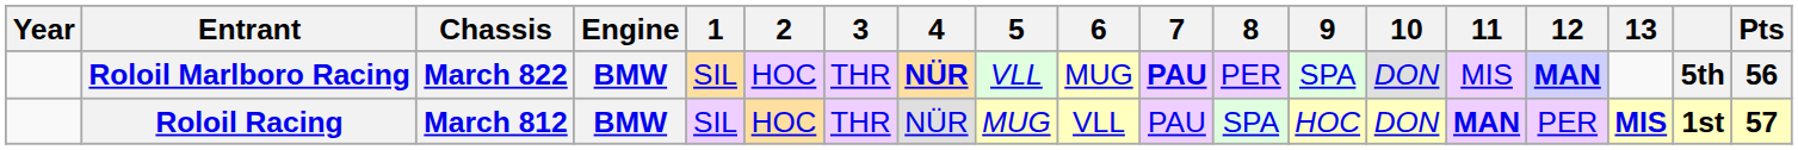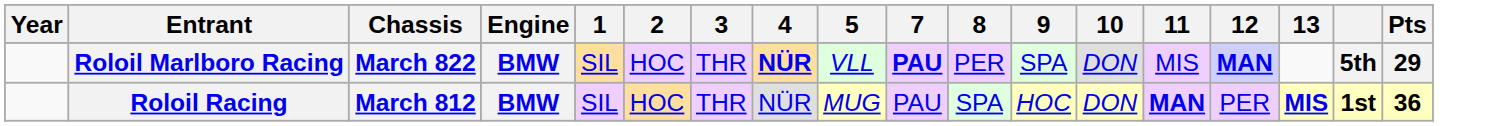- column: 6 | MUG | VLL
Roloil Marlboro Racing | Pts: 56 -> 29
Roloil Racing | Pts: 57 -> 36
